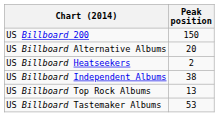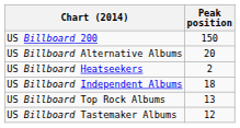US Billboard Independent Albums | Peak position: 38 -> 18
US Billboard Tastemaker Albums | Peak position: 53 -> 12
